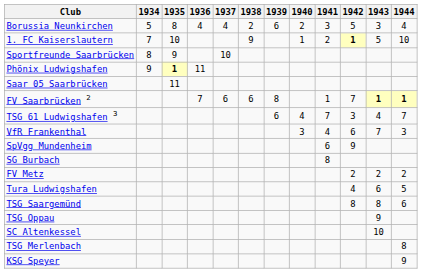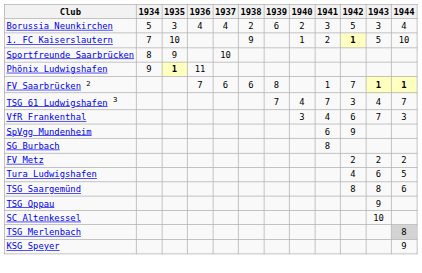Borussia Neunkirchen | 1935: 8 -> 3
- row: Saar 05 Saarbrücken | 11
TSG 61 Ludwigshafen 3 | 1939: 6 -> 7
TSG Merlenbach | 1944: no background -> lightgrey background
